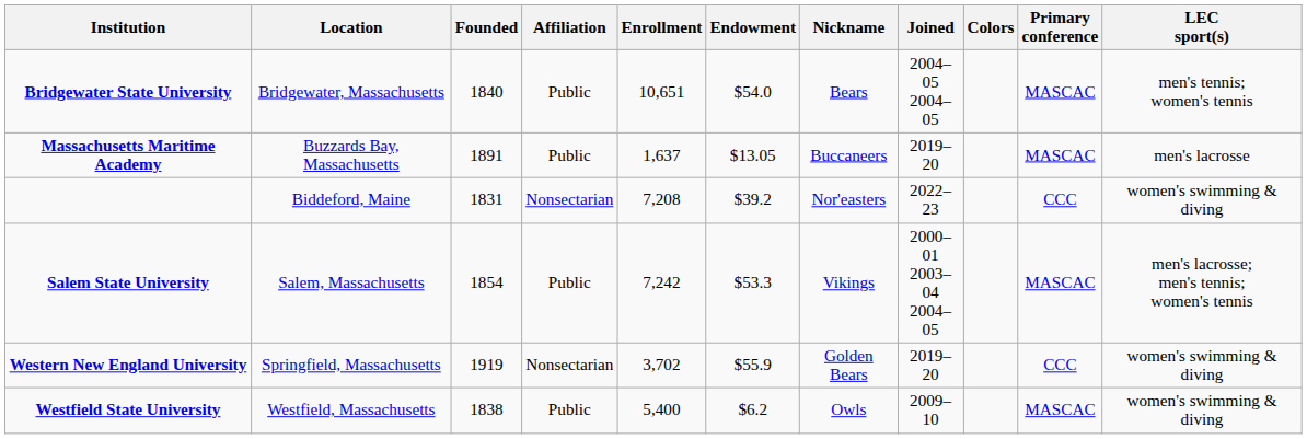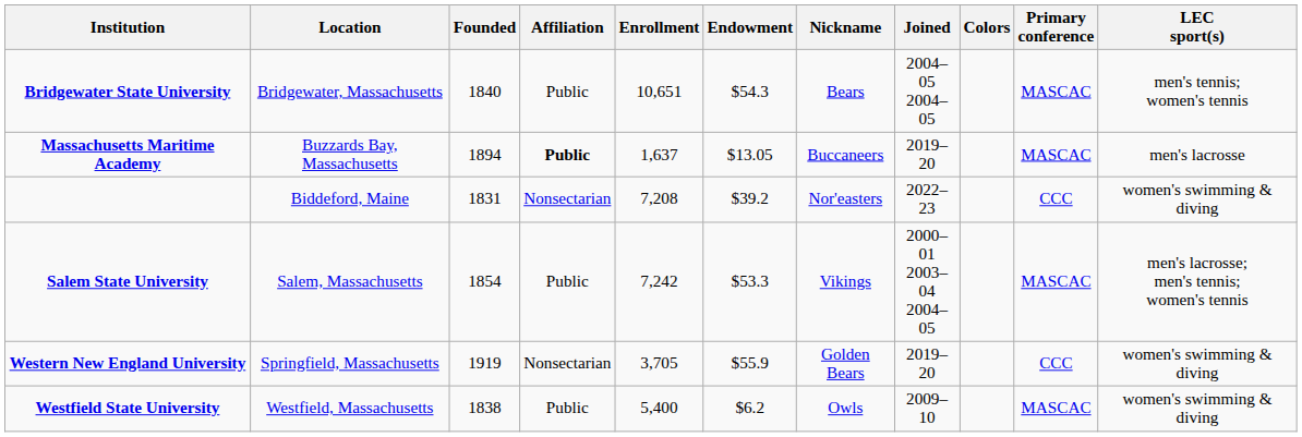Bridgewater State University | Endowment: $54.0 -> $54.3
Massachusetts Maritime Academy | Founded: 1891 -> 1894
Massachusetts Maritime Academy | Affiliation: normal -> bold
Western New England University | Enrollment: 3,702 -> 3,705
